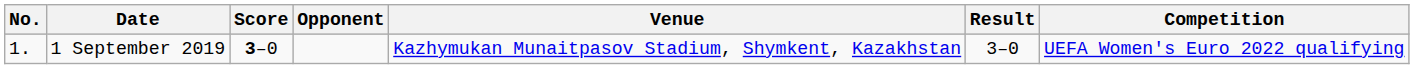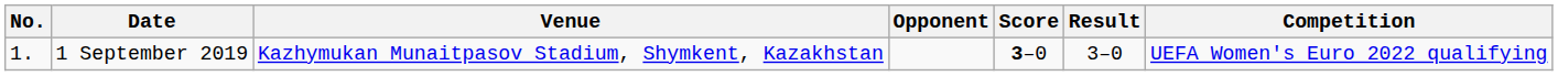columns swapped: Venue <-> Score
